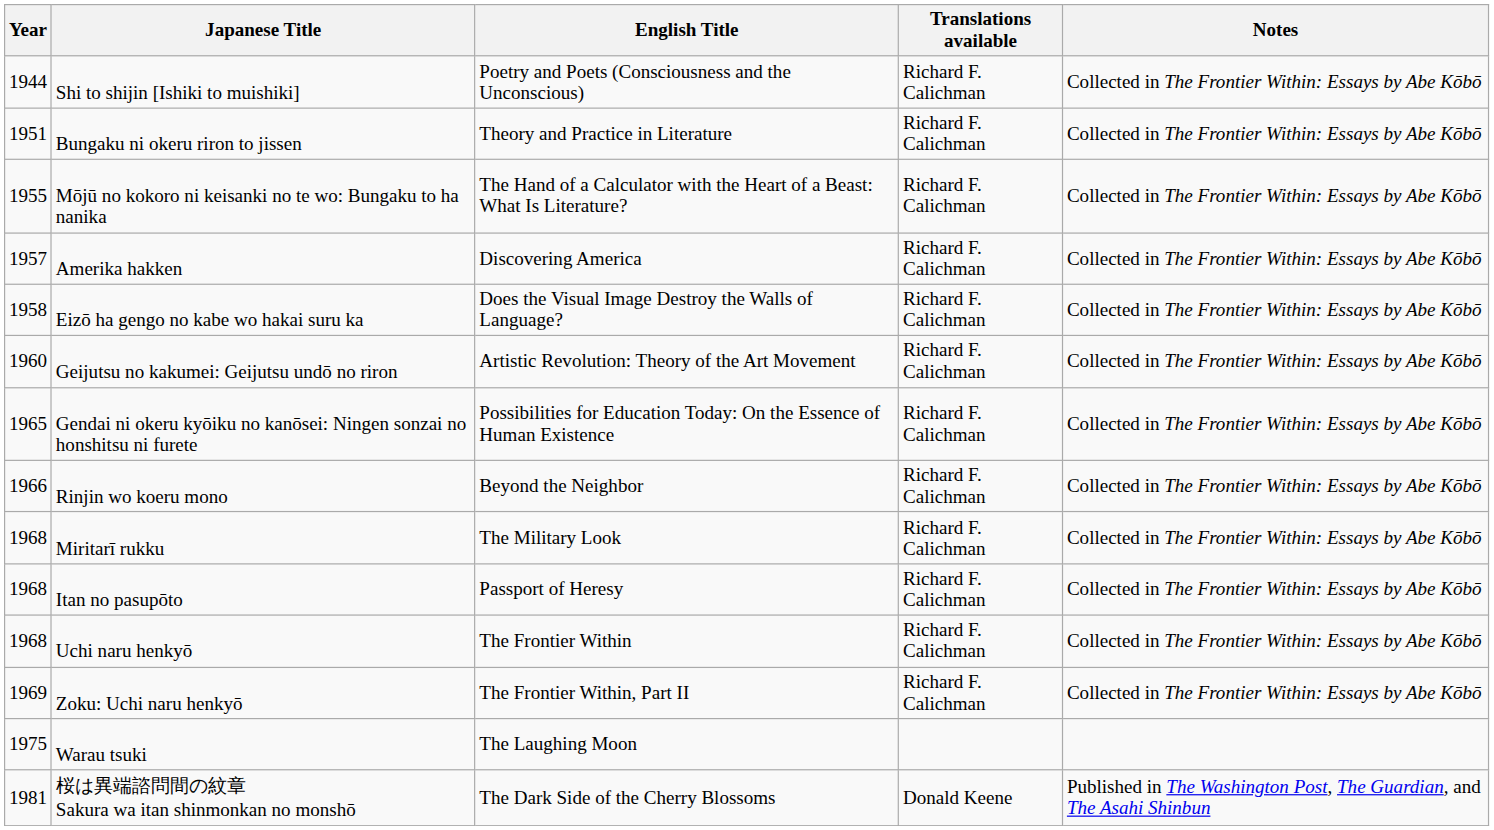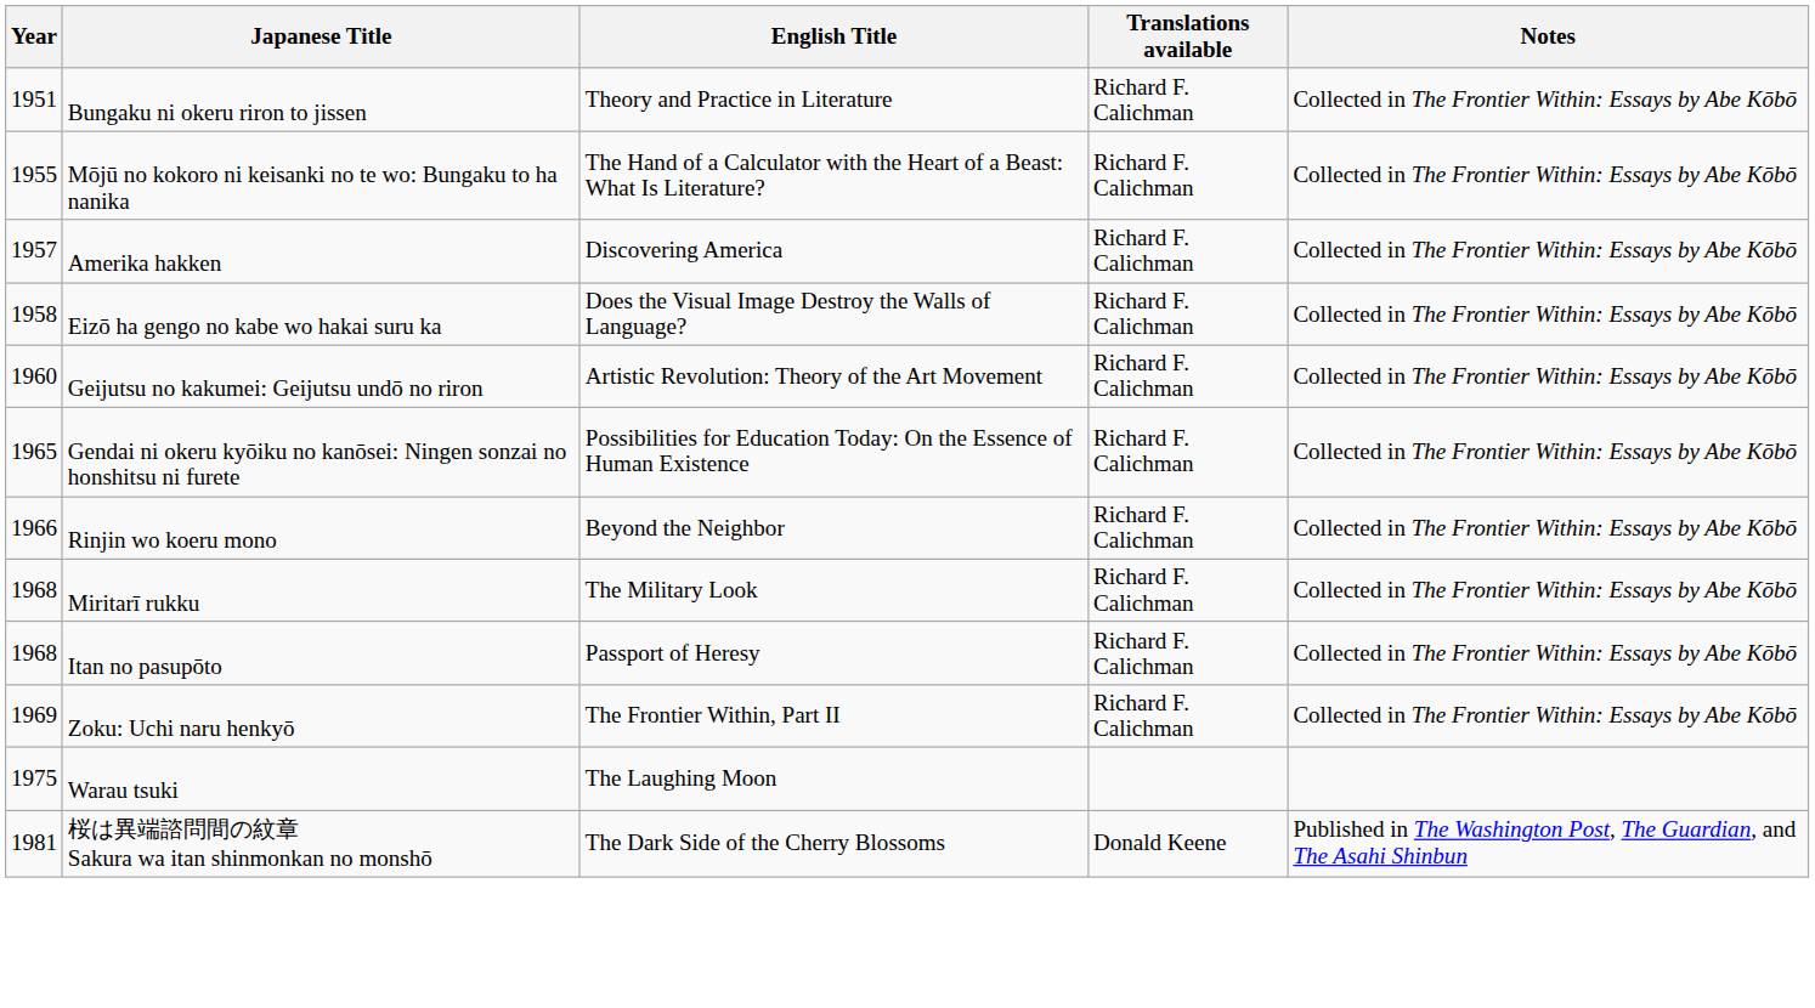- row: 1944 | Shi to shijin [Ishiki to muishiki] | Poetry and Poets (Consciousness and the Unconscious) | Richard F. Calichman | Collected in The Frontier Within: Essays by Abe Kōbō
- row: 1968 | Uchi naru henkyō | The Frontier Within | Richard F. Calichman | Collected in The Frontier Within: Essays by Abe Kōbō
